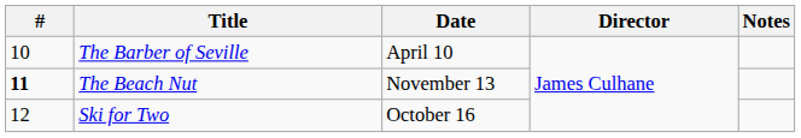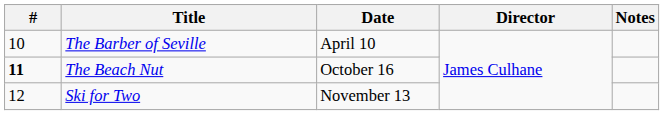The Beach Nut | Date: November 13 -> October 16
Ski for Two | Date: October 16 -> November 13
